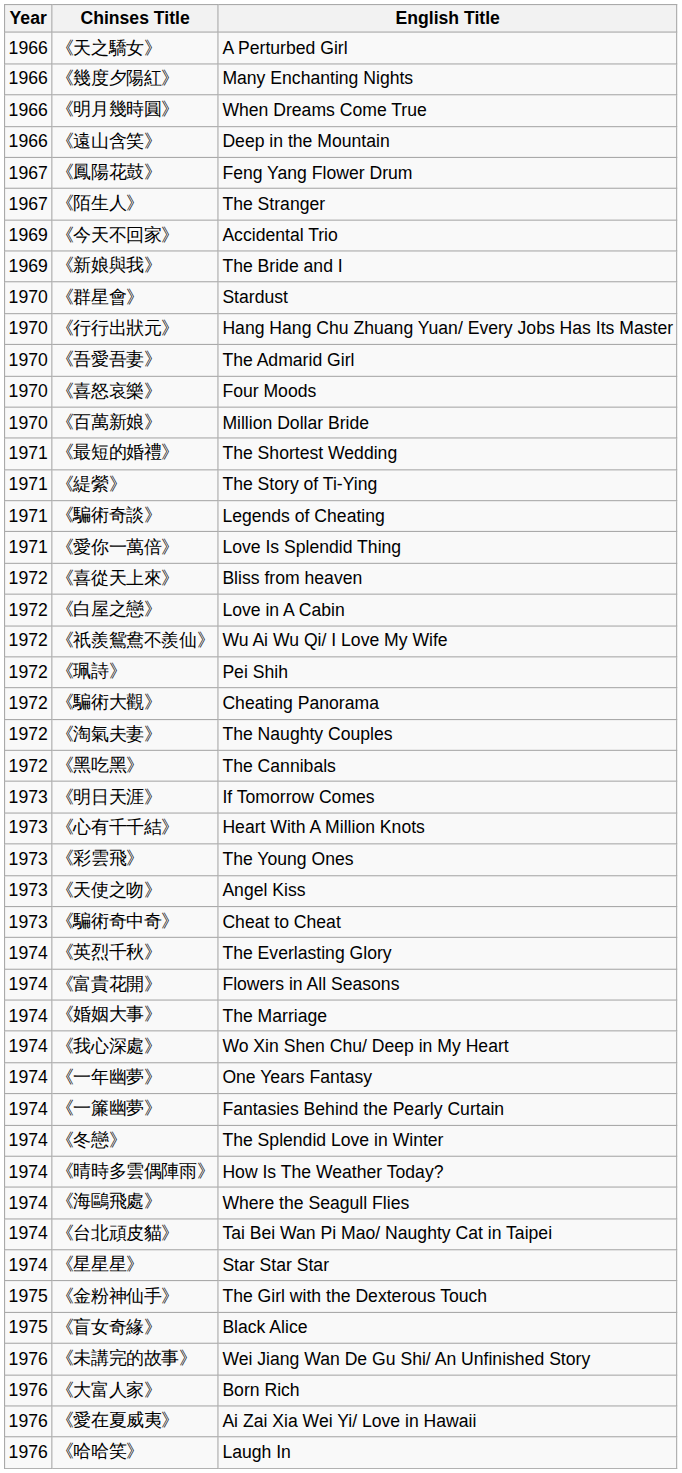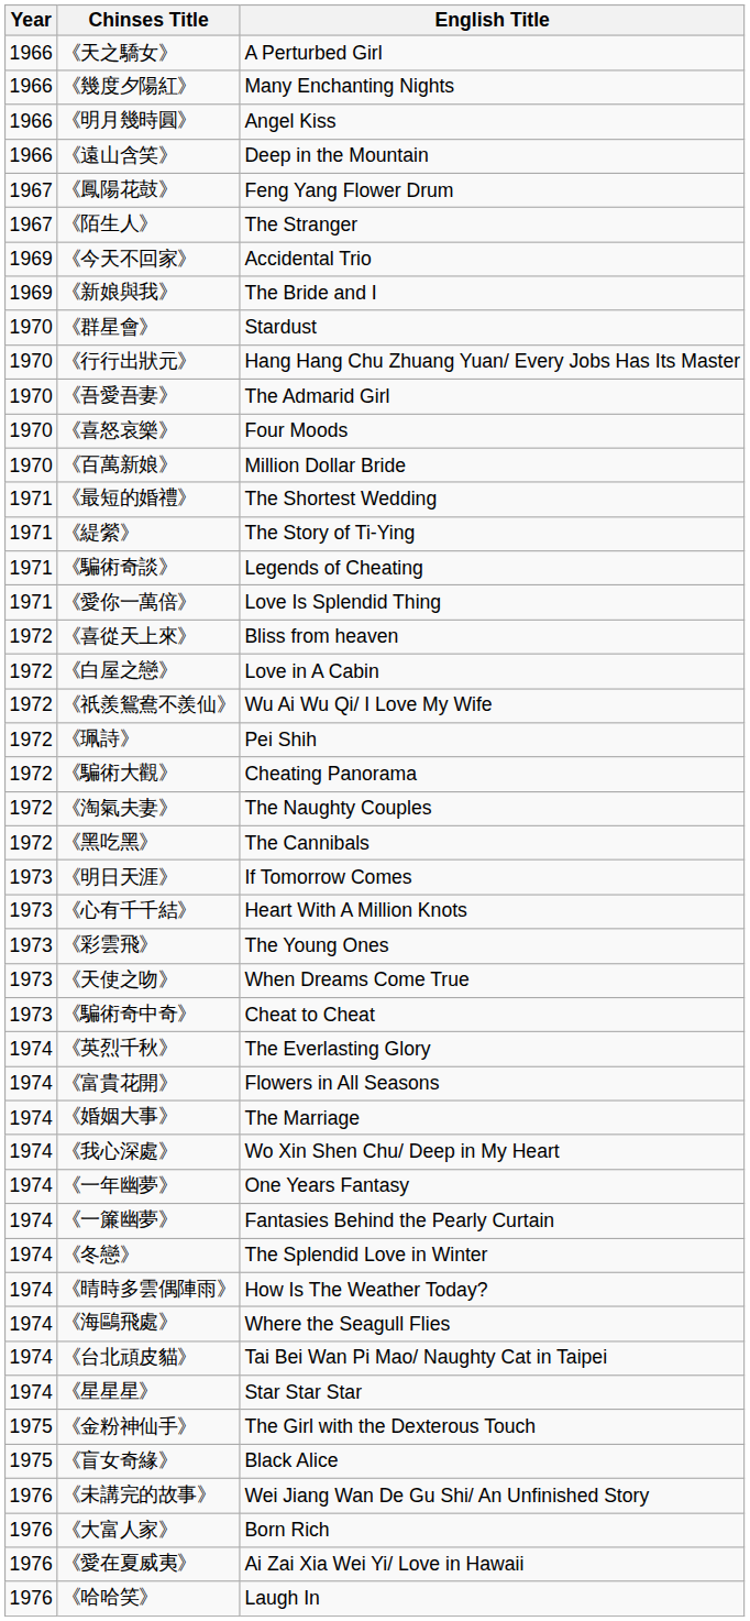《明月幾時圓》 | English Title: When Dreams Come True -> Angel Kiss
《天使之吻》 | English Title: Angel Kiss -> When Dreams Come True
